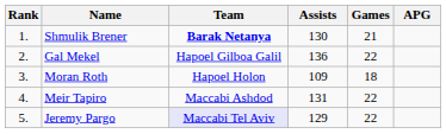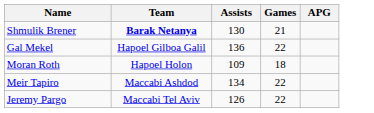- column: Rank | 1. | 2. | 3. | 4. | 5.
Meir Tapiro | Assists: 131 -> 134
Jeremy Pargo | Team: lavender background -> no background
Jeremy Pargo | Assists: 129 -> 126
